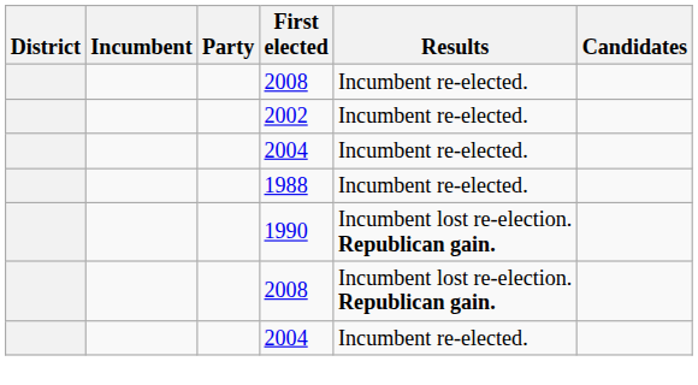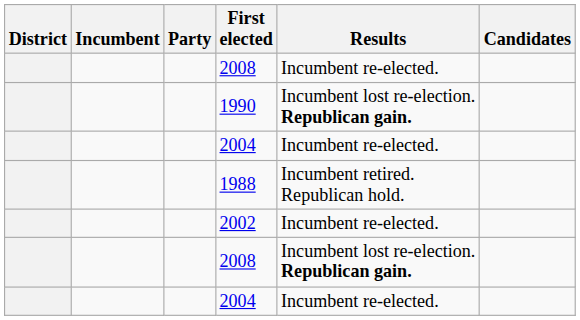rows swapped: 1990 <-> 2002
1988 | Results: Incumbent re-elected. -> Incumbent retired. Republican hold.
